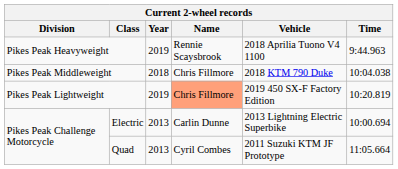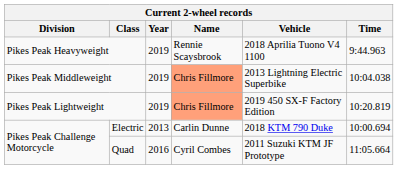Pikes Peak Middleweight | Year: 2018 -> 2019
Pikes Peak Middleweight | Name: no background -> lightsalmon background
Pikes Peak Middleweight | Vehicle: 2018 KTM 790 Duke -> 2013 Lightning Electric Superbike
Electric | Vehicle: 2013 Lightning Electric Superbike -> 2018 KTM 790 Duke
Quad | Year: 2013 -> 2016
